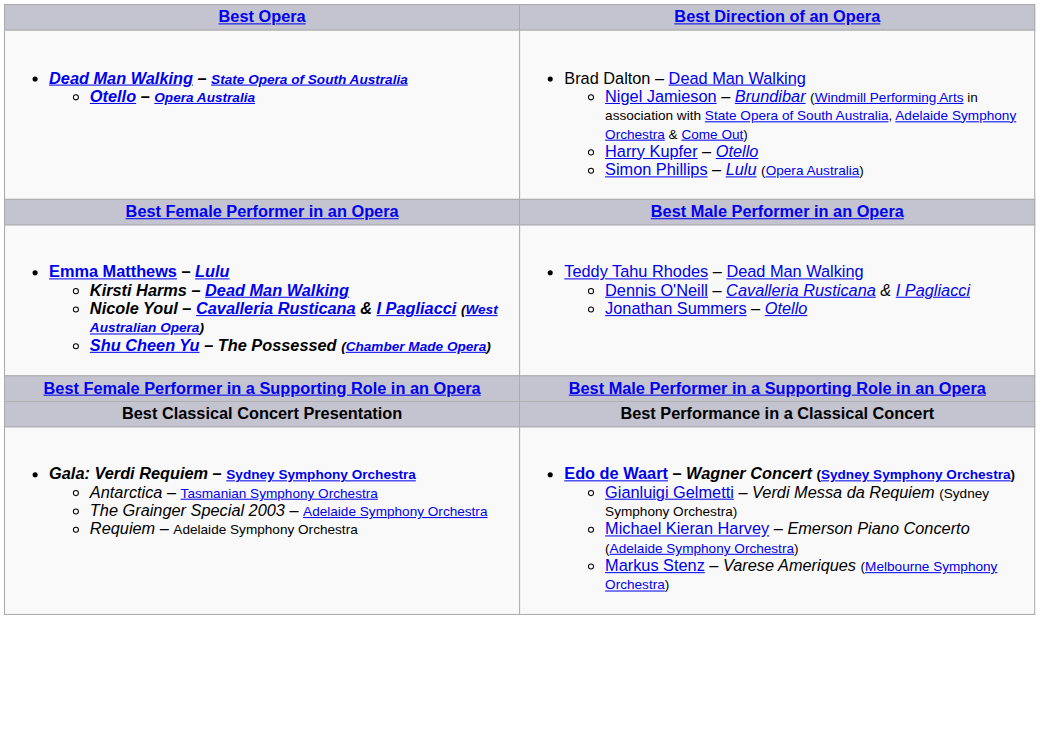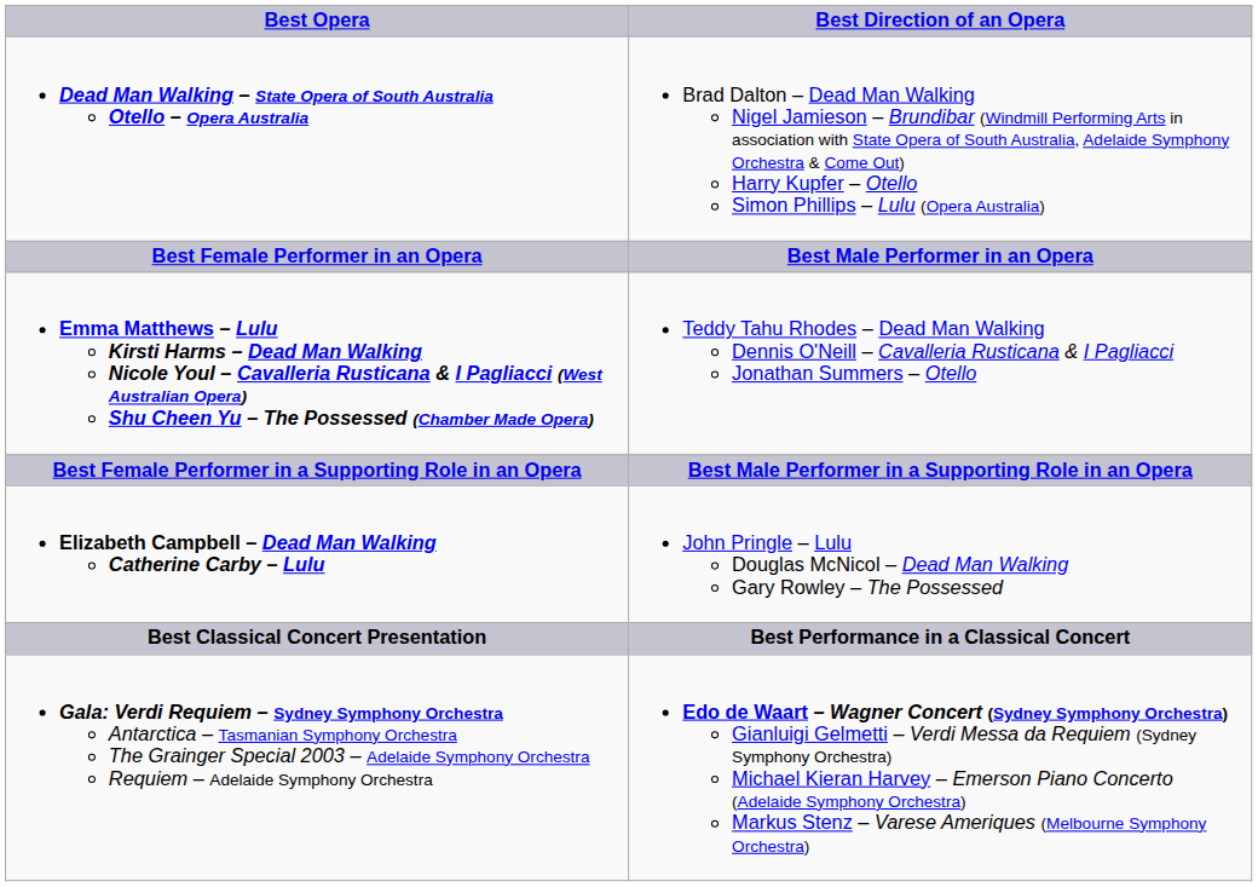+ row: Elizabeth Campbell – Dead Man Walking Catherine Carby – Lulu | John Pringle – Lulu Douglas McNicol – Dead Man Walking Gary Rowley – The Possessed
